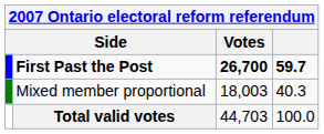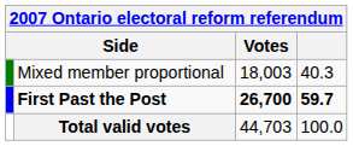rows swapped: First Past the Post <-> Mixed member proportional
